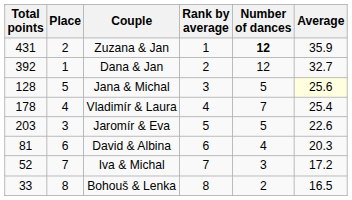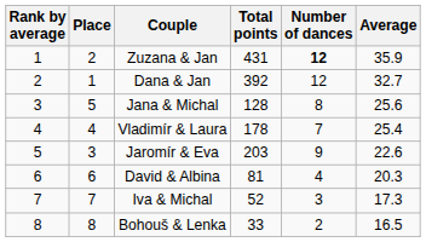columns swapped: Rank by average <-> Total points
Jana & Michal | Number of dances: 5 -> 8
Jana & Michal | Average: lightyellow background -> no background
Jaromír & Eva | Number of dances: 5 -> 9
Iva & Michal | Average: 17.2 -> 17.3
